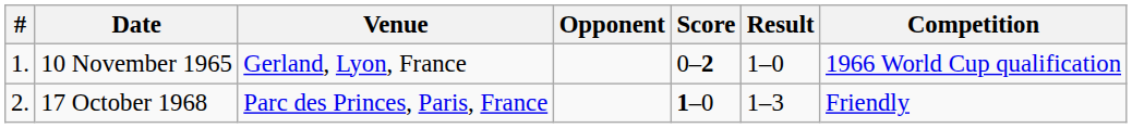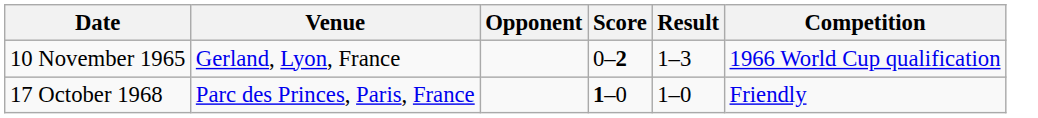- column: # | 1. | 2.
10 November 1965 | Result: 1–0 -> 1–3
17 October 1968 | Result: 1–3 -> 1–0
